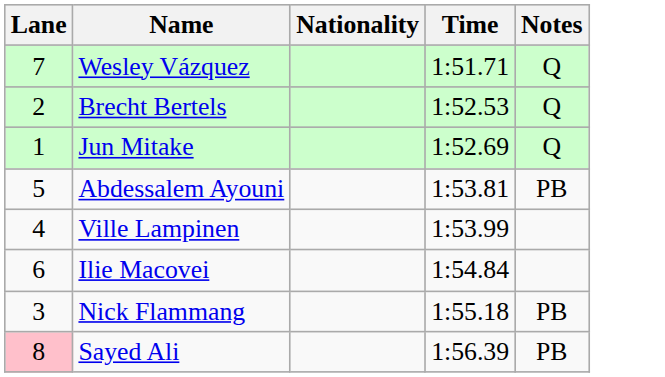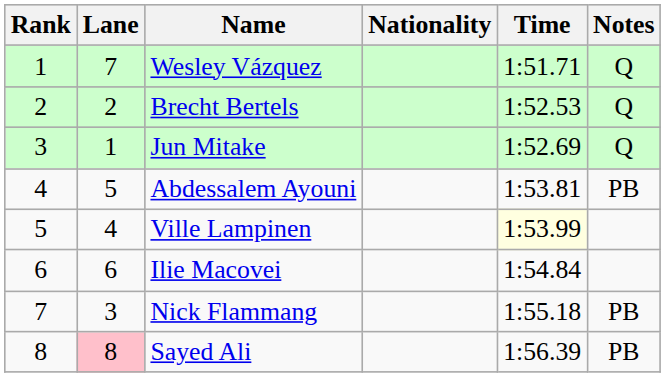+ column: Rank | 1 | 2 | 3 | 4 | 5 | 6 | 7 | 8
Ville Lampinen | Time: no background -> lightyellow background
